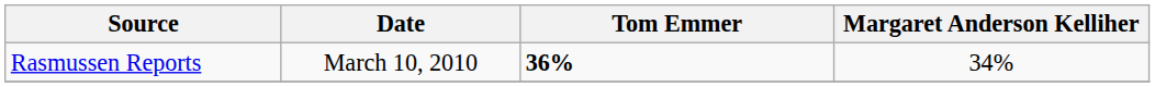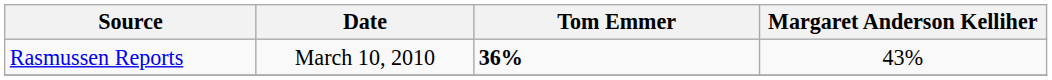Rasmussen Reports | Margaret Anderson Kelliher: 34% -> 43%
